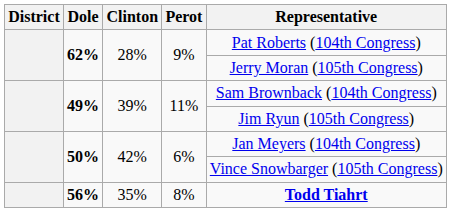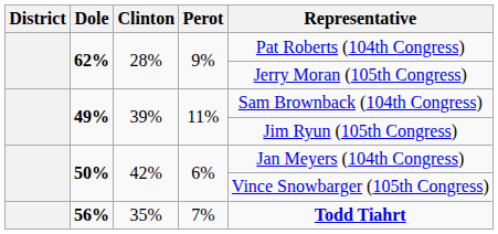56% | Perot: 8% -> 7%
